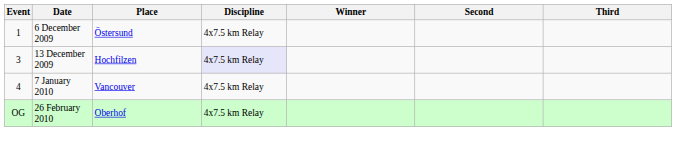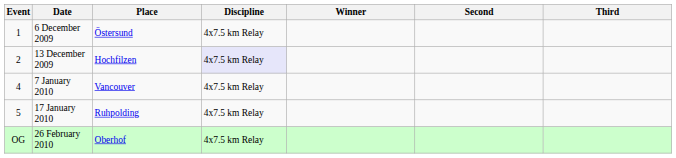13 December 2009 | Event: 3 -> 2
+ row: 5 | 17 January 2010 | Ruhpolding | 4x7.5 km Relay
